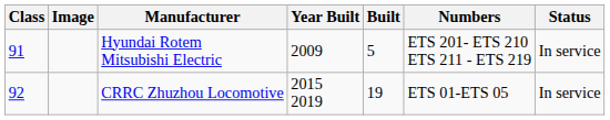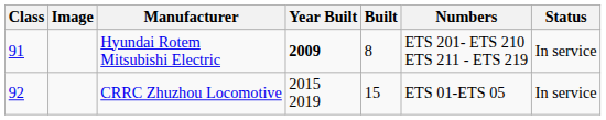Hyundai Rotem Mitsubishi Electric | Year Built: normal -> bold
Hyundai Rotem Mitsubishi Electric | Built: 5 -> 8
CRRC Zhuzhou Locomotive | Built: 19 -> 15
